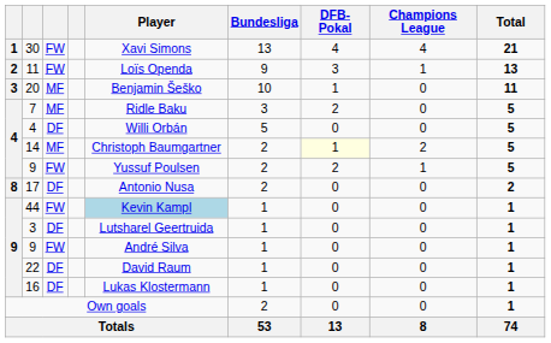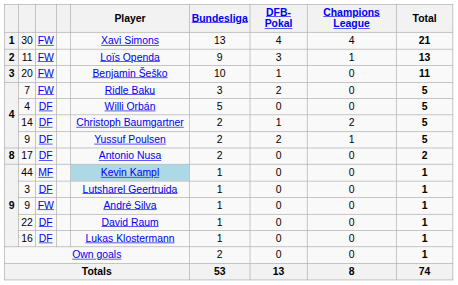20 | column 3: MF -> FW
7 | column 3: MF -> FW
14 | column 3: MF -> DF
14 | DFB-Pokal: lightyellow background -> no background
4 / 9 | column 3: FW -> DF
44 | column 3: FW -> MF
